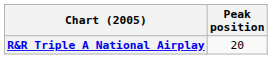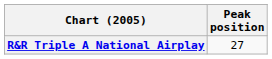R&R Triple A National Airplay | Peak position: 20 -> 27
